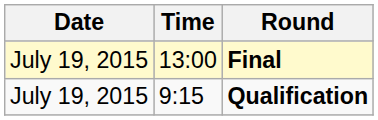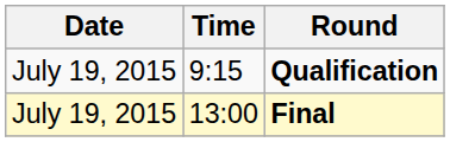rows swapped: Qualification <-> Final
